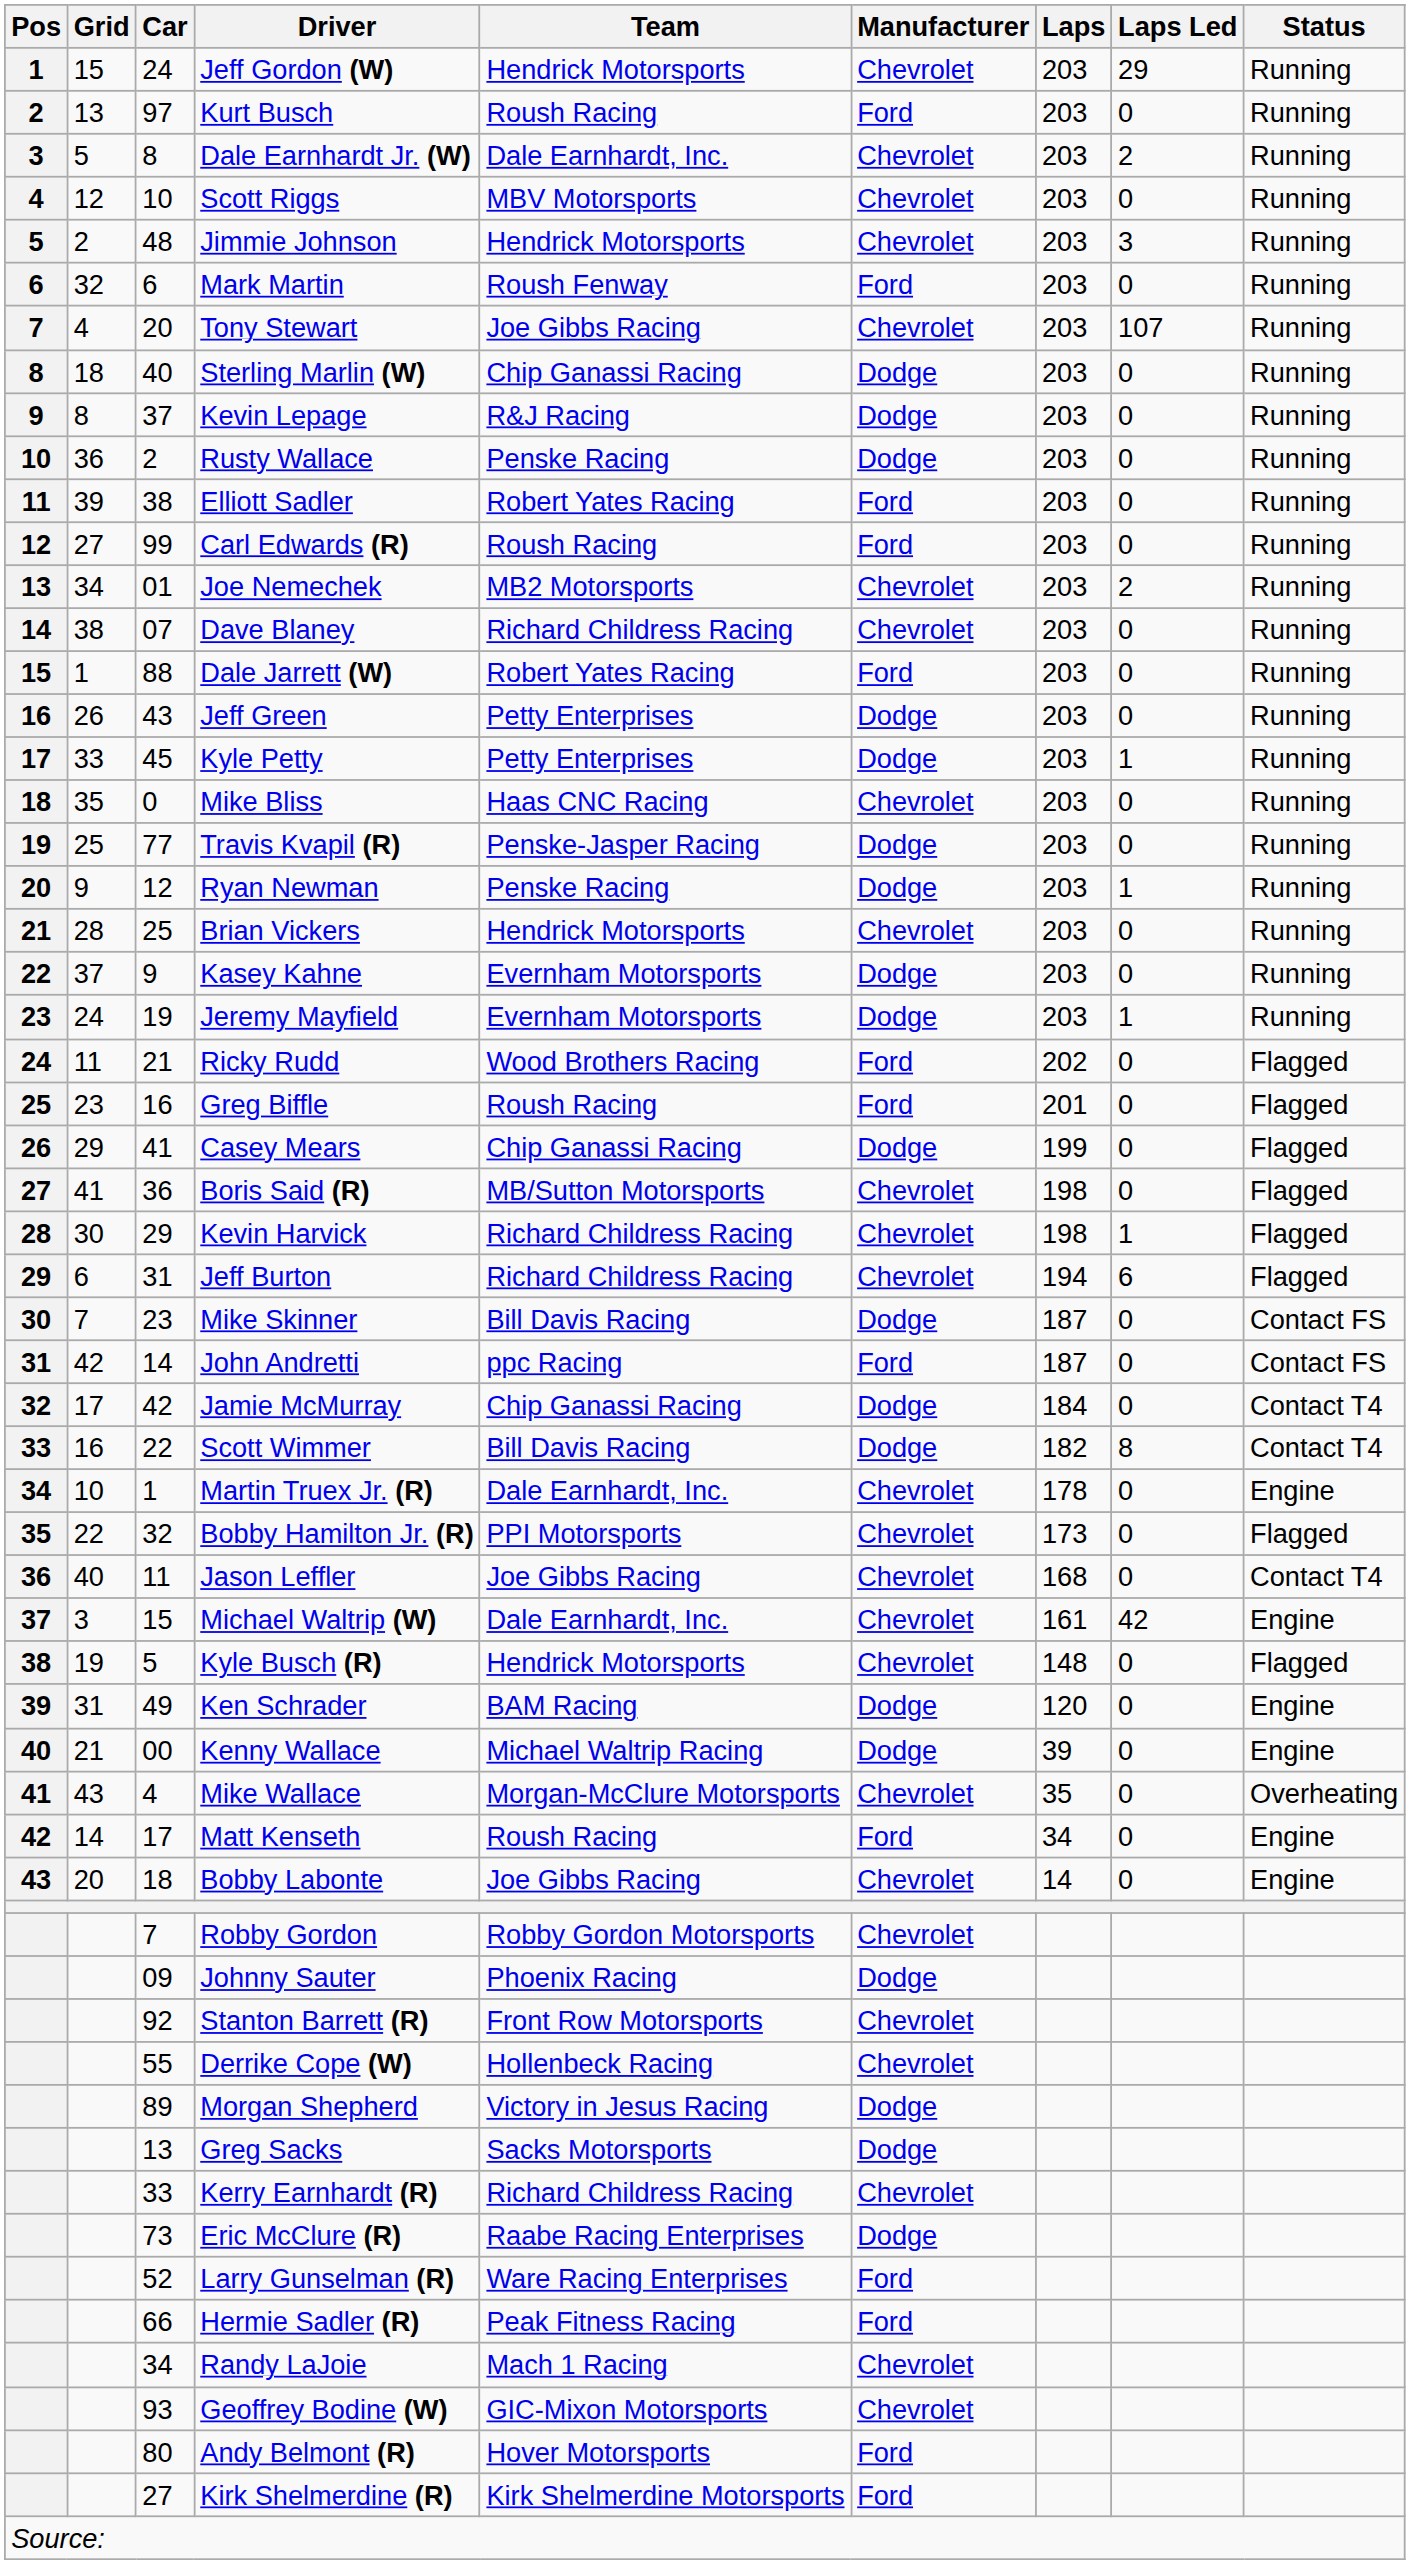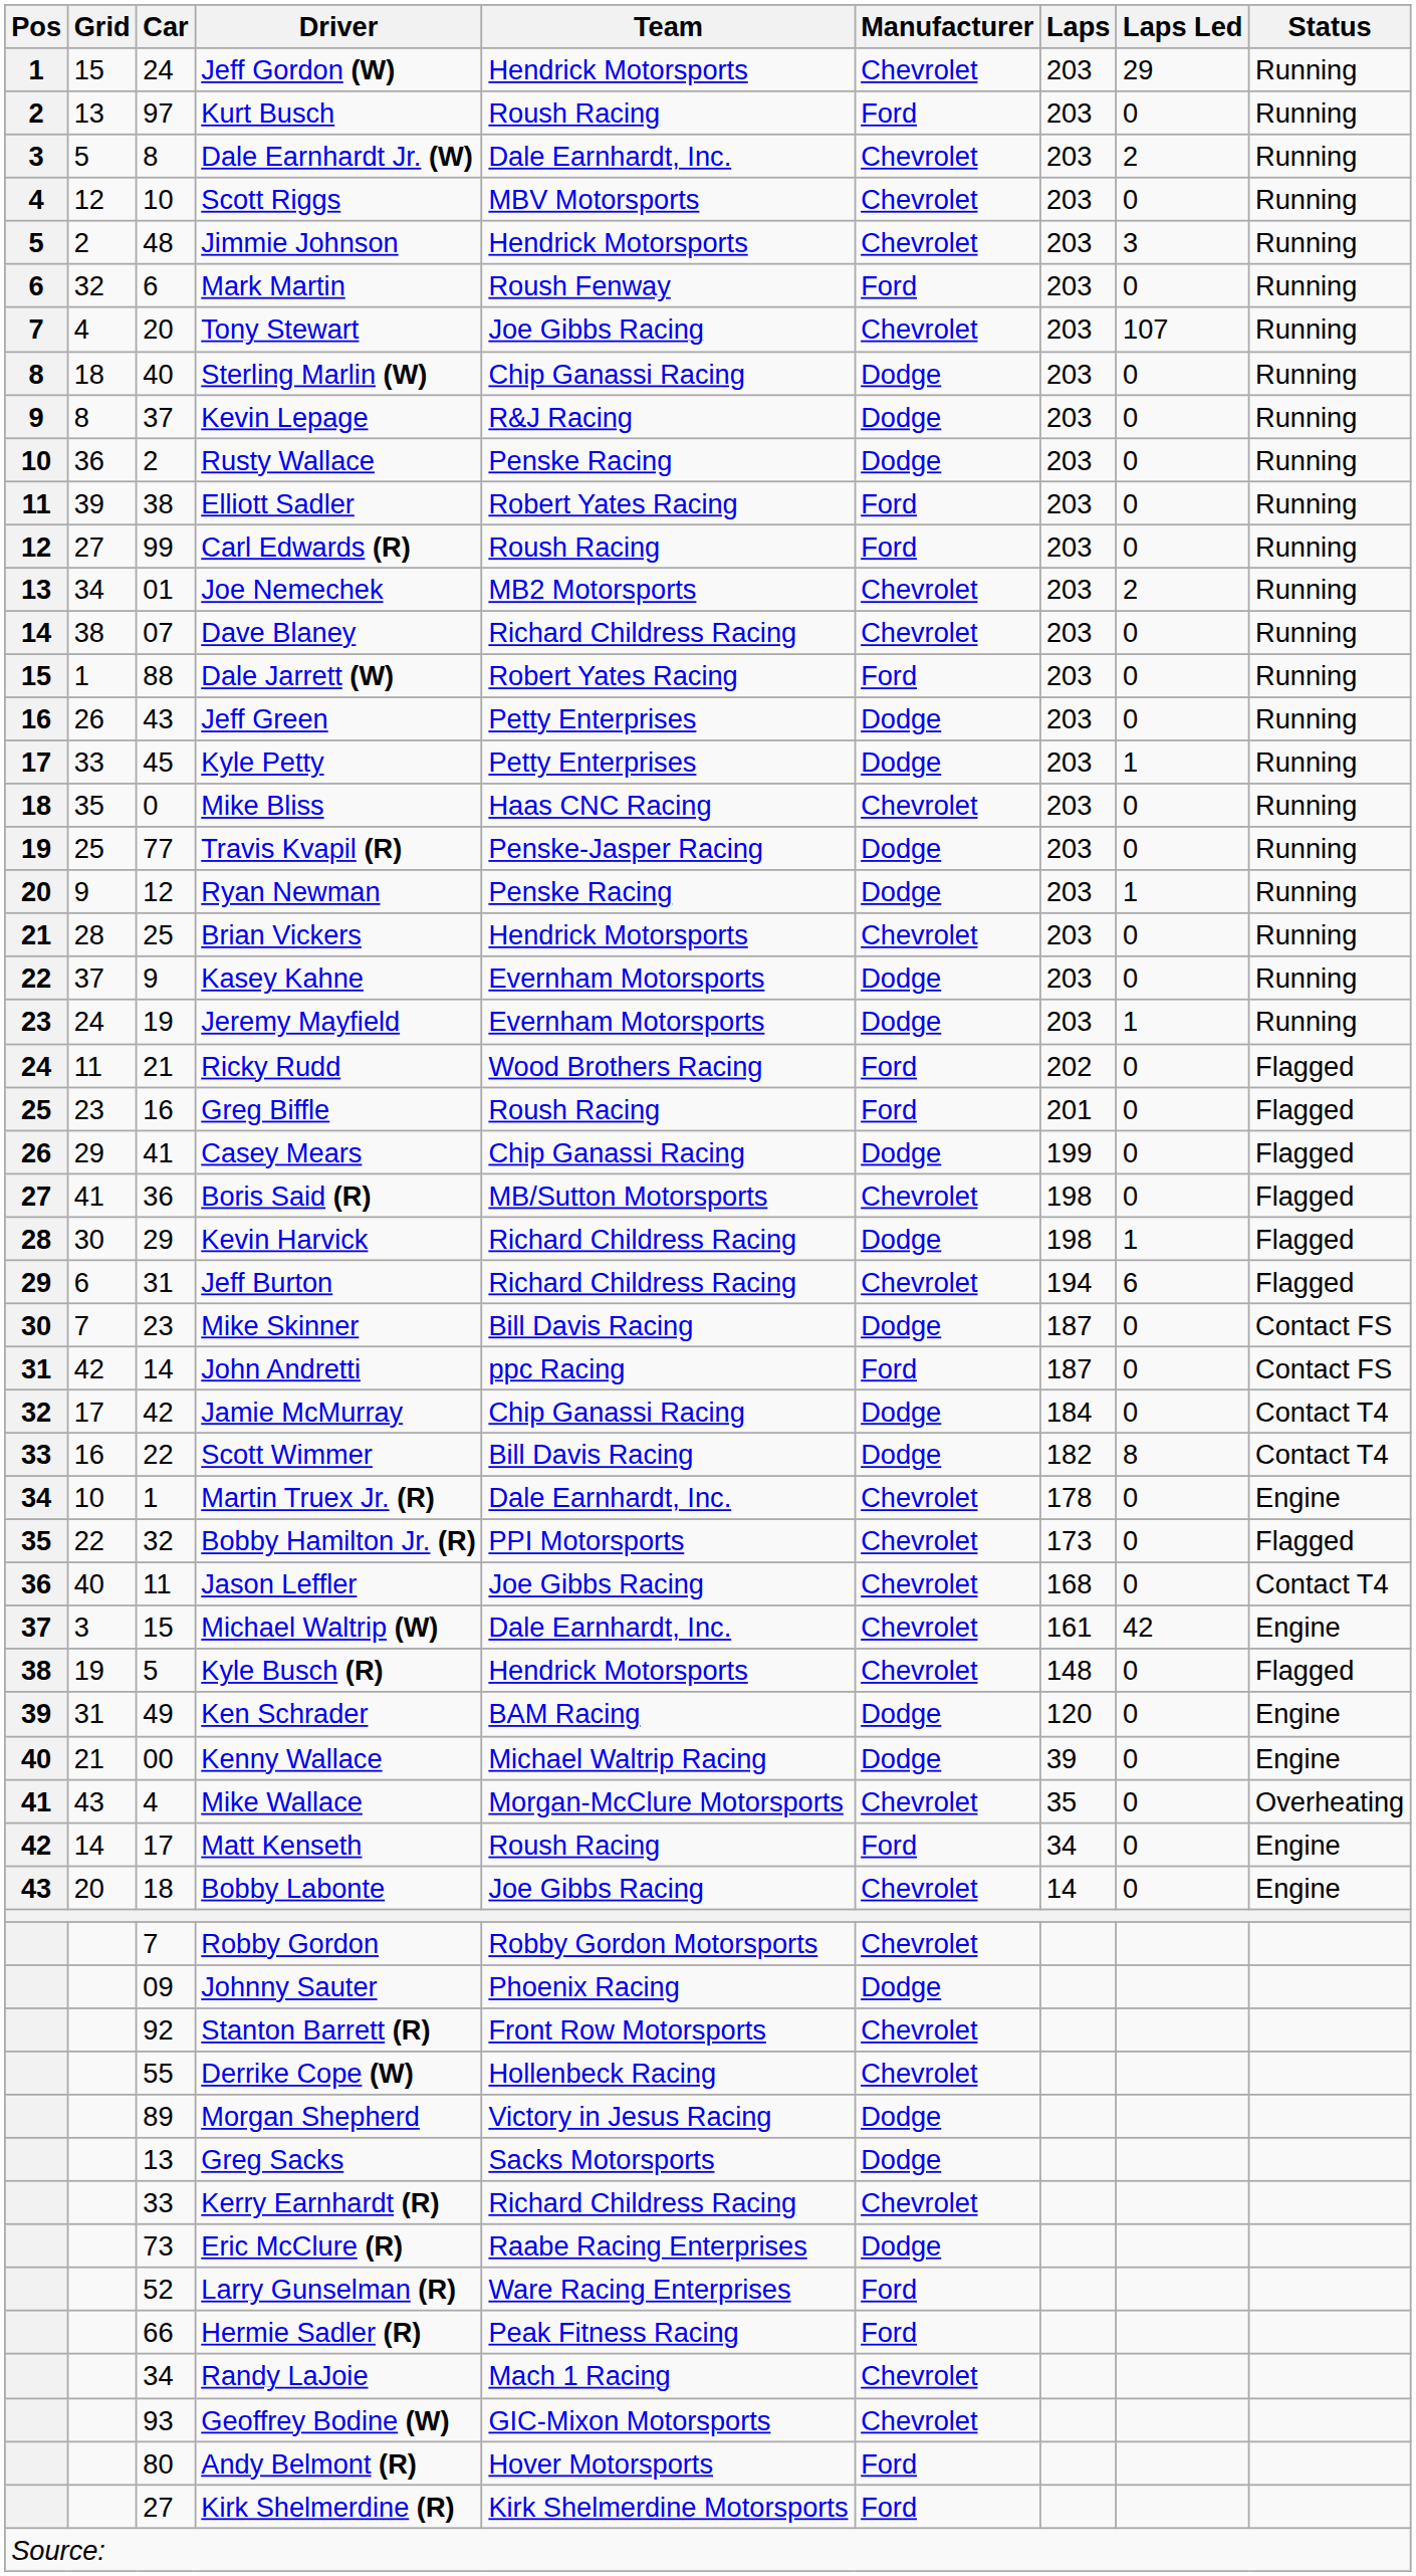Kevin Harvick | Manufacturer: Chevrolet -> Dodge
